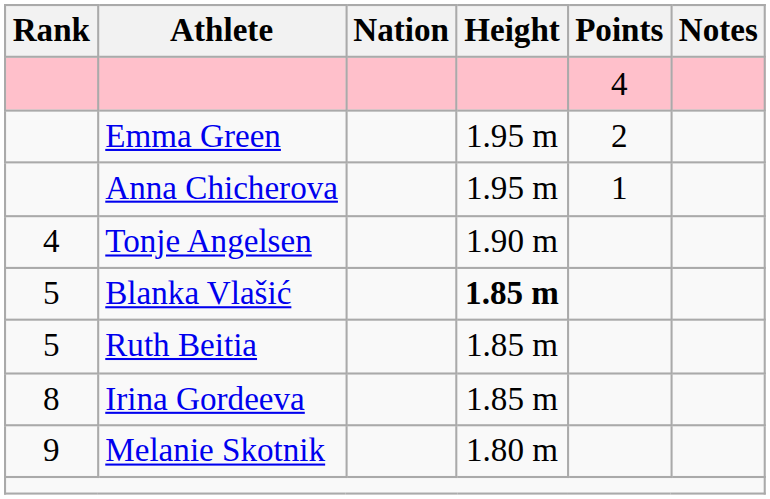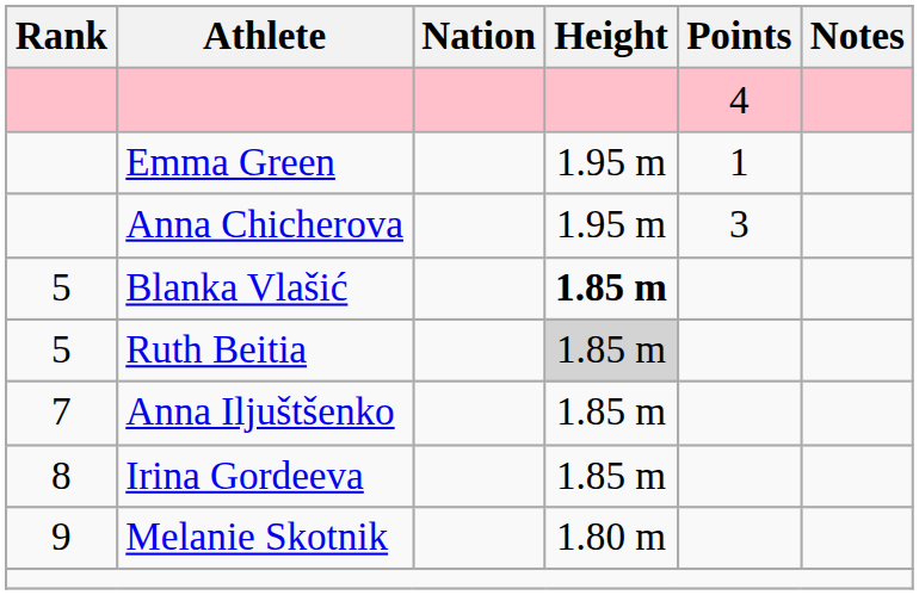Emma Green | Points: 2 -> 1
Anna Chicherova | Points: 1 -> 3
- row: 4 | Tonje Angelsen | 1.90 m
Ruth Beitia | Height: no background -> lightgrey background
+ row: 7 | Anna Iljuštšenko | 1.85 m
